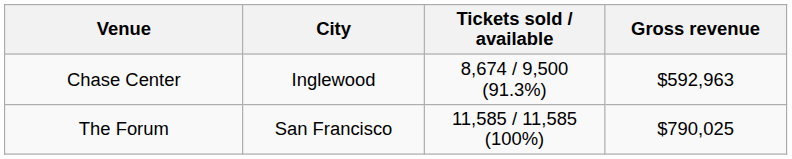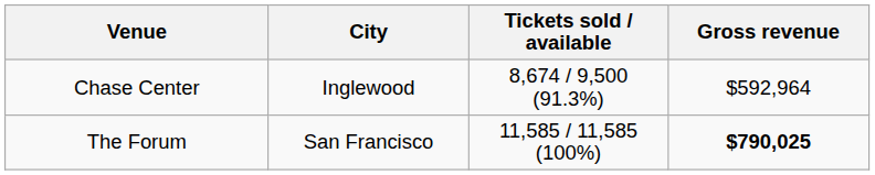Chase Center | Gross revenue: $592,963 -> $592,964
The Forum | Gross revenue: normal -> bold
